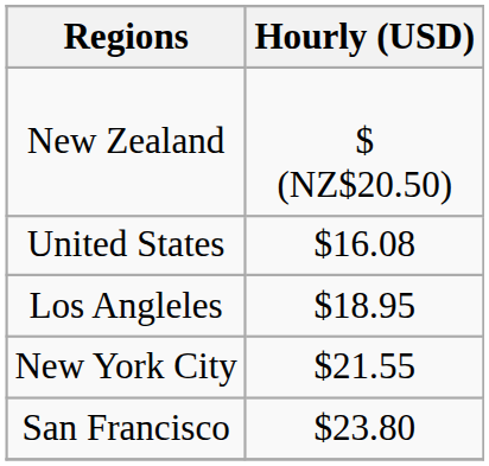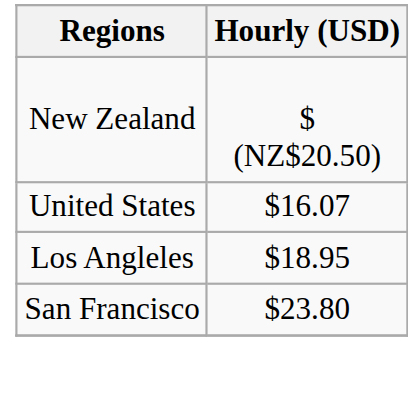United States | Hourly (USD): $16.08 -> $16.07
- row: New York City | $21.55
